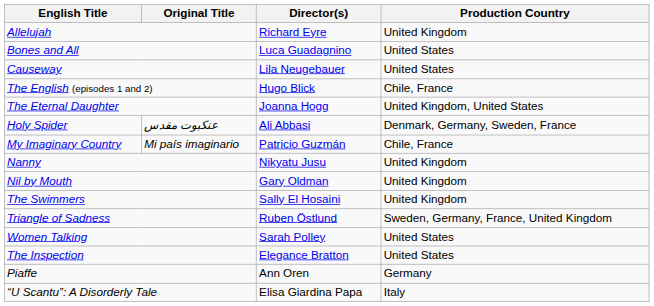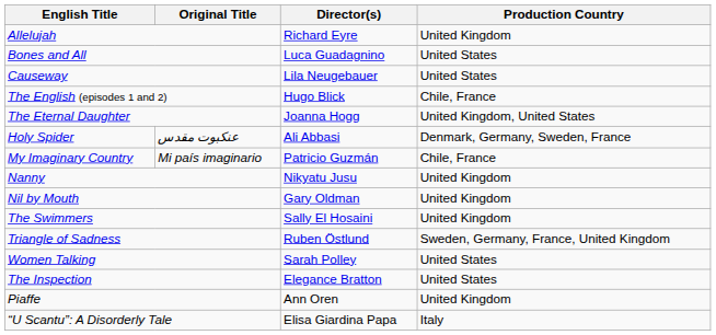Piaffe | Production Country: Germany -> United Kingdom
